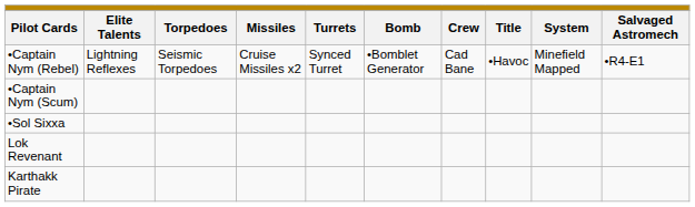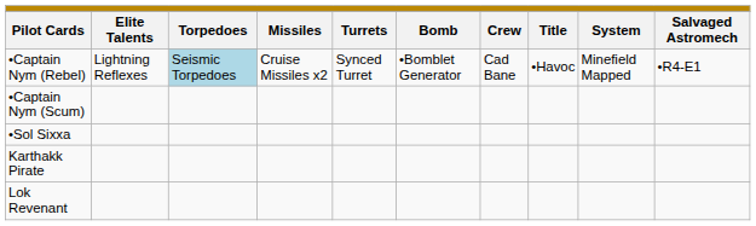•Captain Nym (Rebel) | column 3: no background -> lightblue background
rows swapped: Lok Revenant <-> Karthakk Pirate
